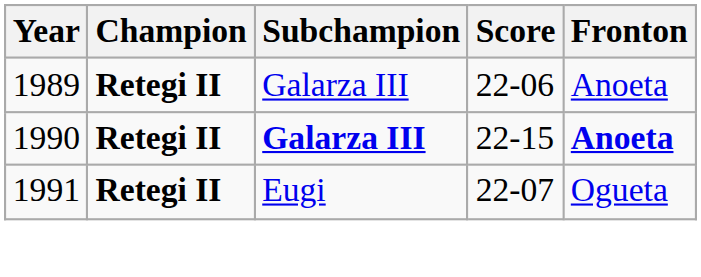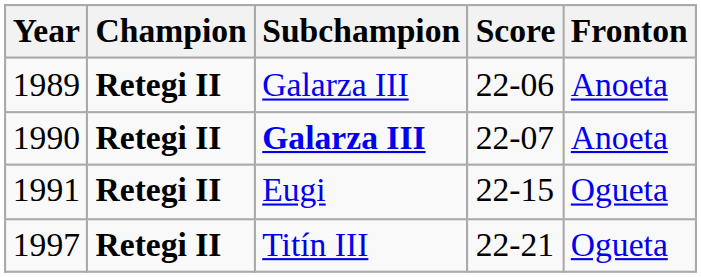1990 | Score: 22-15 -> 22-07
1990 | Fronton: bold -> normal
1991 | Score: 22-07 -> 22-15
+ row: 1997 | Retegi II | Titín III | 22-21 | Ogueta
